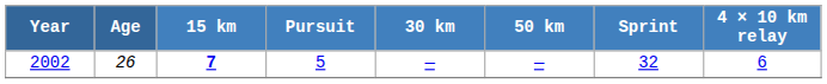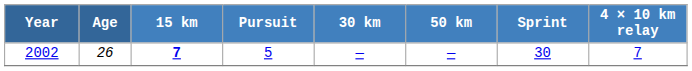2002 | Sprint: 32 -> 30
2002 | 4 × 10 km relay: 6 -> 7
